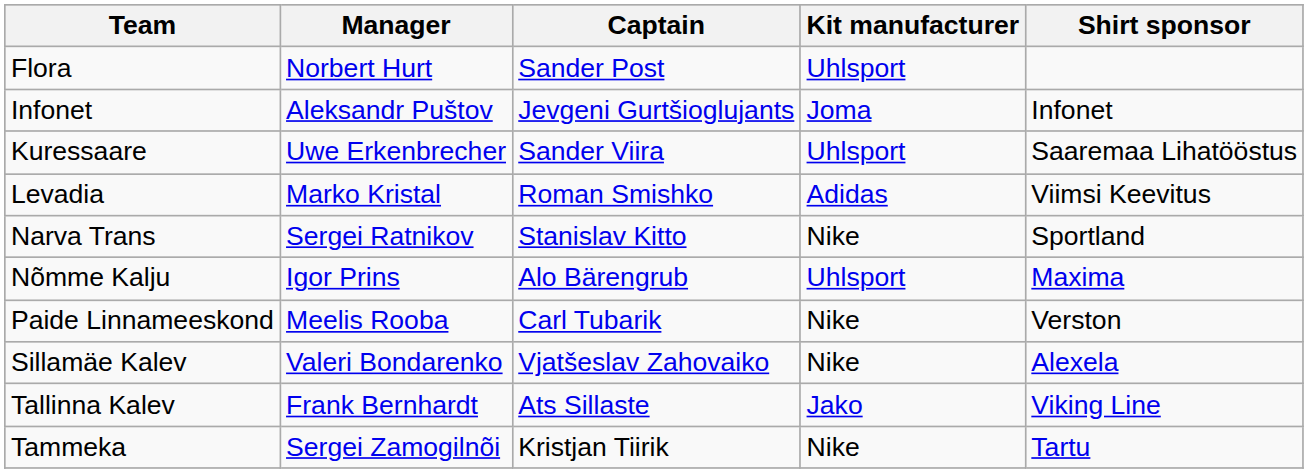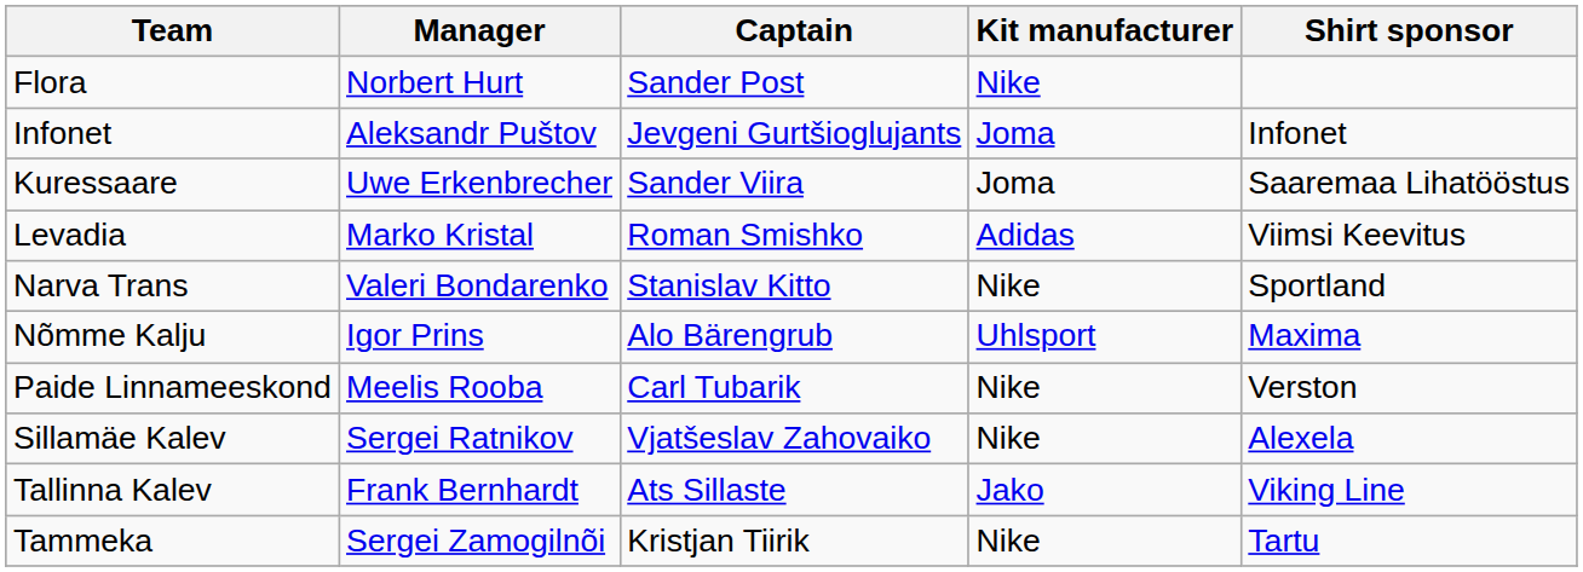Flora | Kit manufacturer: Uhlsport -> Nike
Kuressaare | Kit manufacturer: Uhlsport -> Joma
Narva Trans | Manager: Sergei Ratnikov -> Valeri Bondarenko
Sillamäe Kalev | Manager: Valeri Bondarenko -> Sergei Ratnikov
